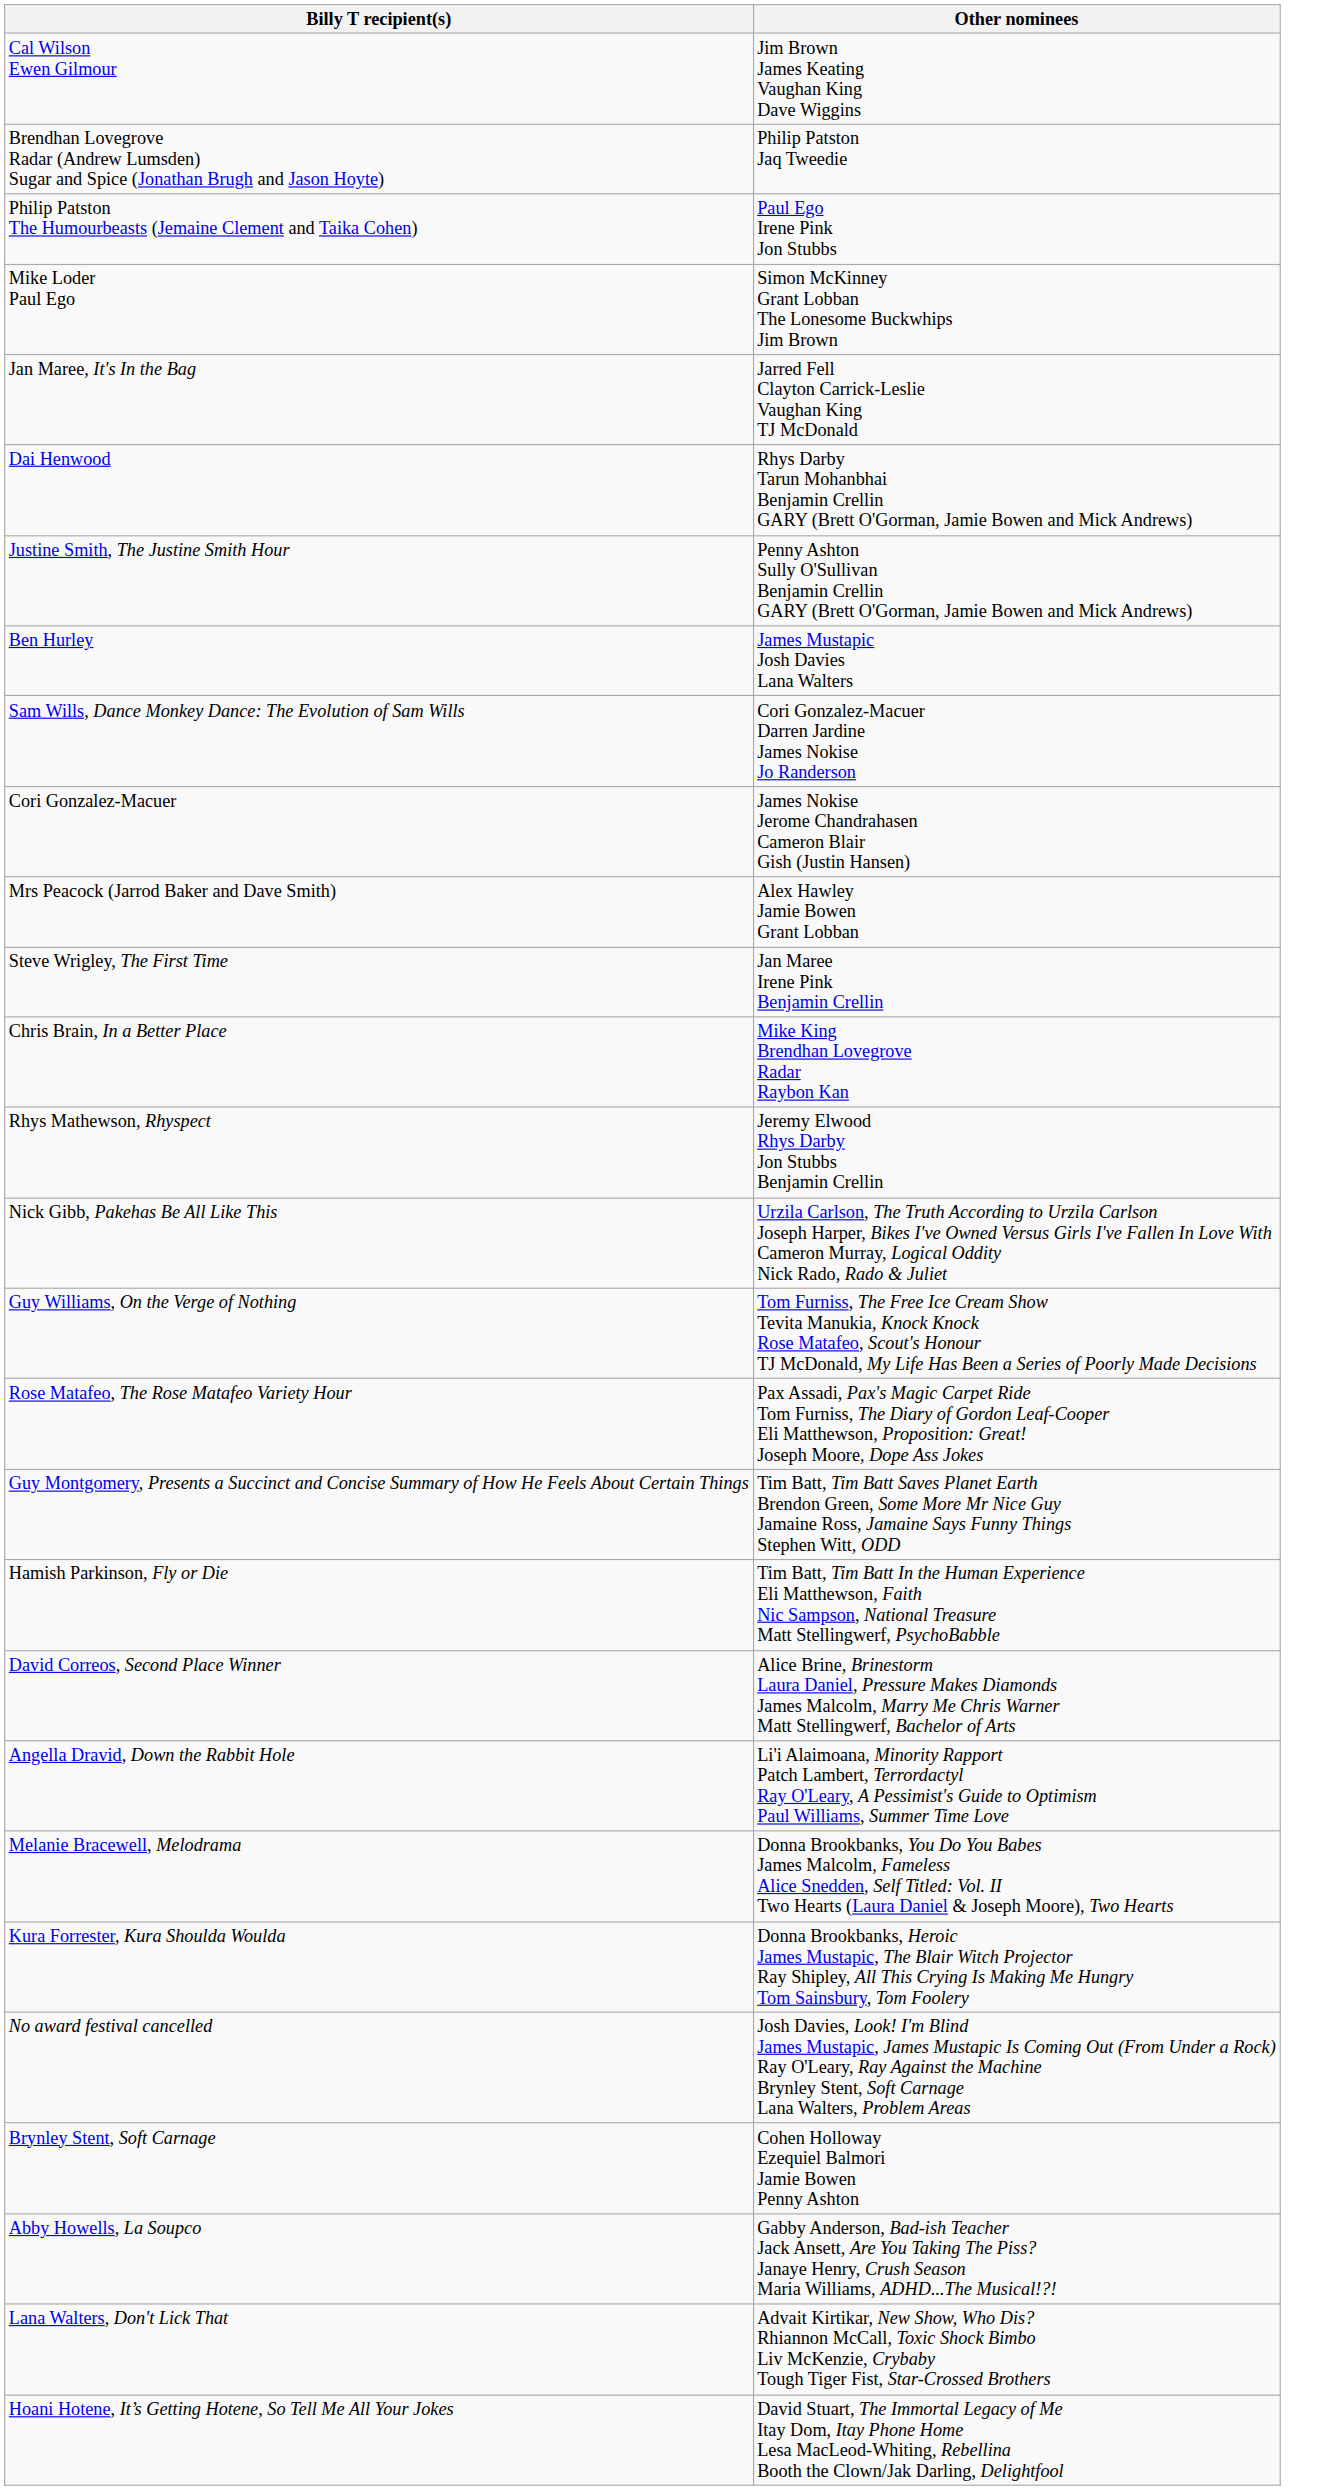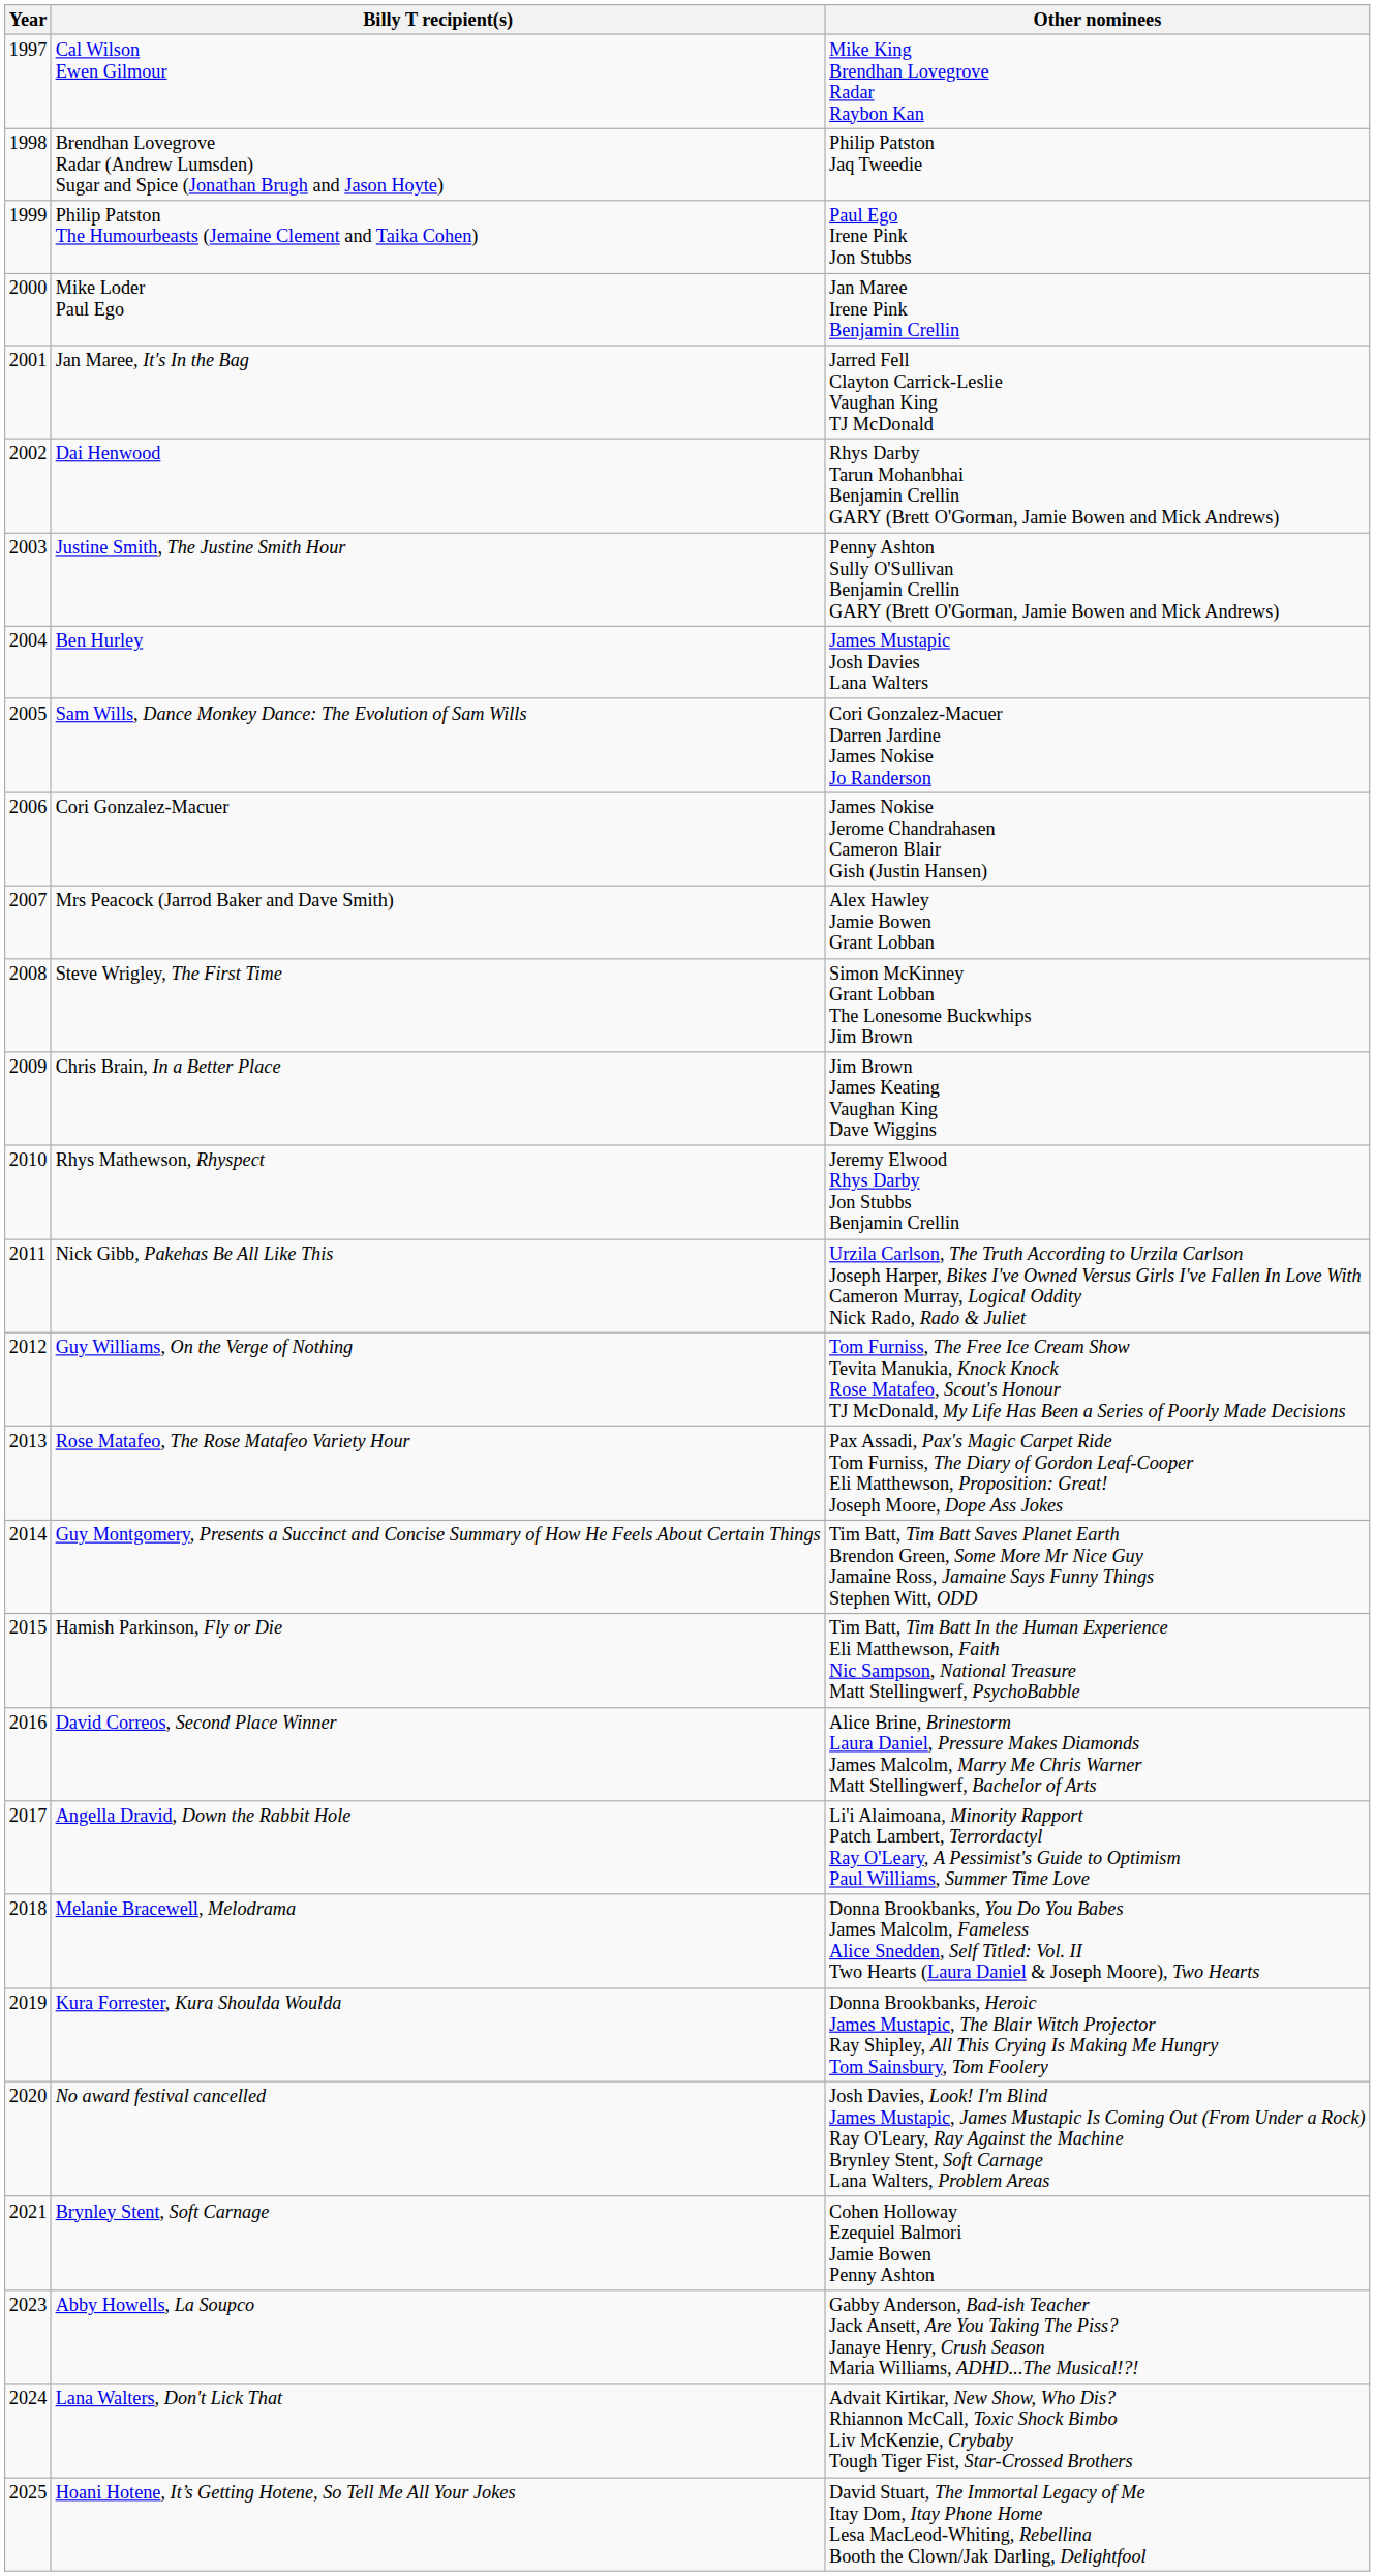+ column: Year | 1997 | 1998 | 1999 | 2000 | 2001 | 2002 | 2003 | 2004 | 2005 | 2006 | 2007 | 2008 | 2009 | 2010 | 2011 | 2012 | 2013 | 2014 | 2015 | 2016 | 2017 | 2018 | 2019 | 2020 | 2021 | 2023 | 2024 | 2025
Cal Wilson Ewen Gilmour | Other nominees: Jim Brown James Keating Vaughan King Dave Wiggins -> Mike King Brendhan Lovegrove Radar Raybon Kan
Mike Loder Paul Ego | Other nominees: Simon McKinney Grant Lobban The Lonesome Buckwhips Jim Brown -> Jan Maree Irene Pink Benjamin Crellin
Steve Wrigley, The First Time | Other nominees: Jan Maree Irene Pink Benjamin Crellin -> Simon McKinney Grant Lobban The Lonesome Buckwhips Jim Brown
Chris Brain, In a Better Place | Other nominees: Mike King Brendhan Lovegrove Radar Raybon Kan -> Jim Brown James Keating Vaughan King Dave Wiggins
